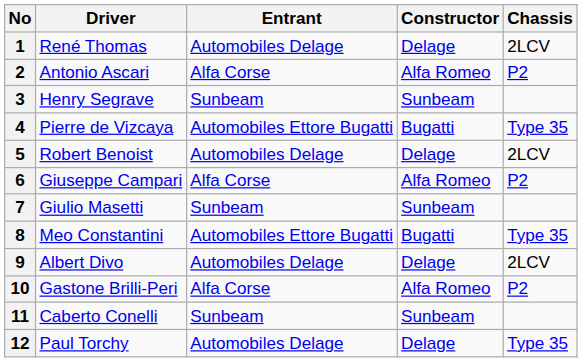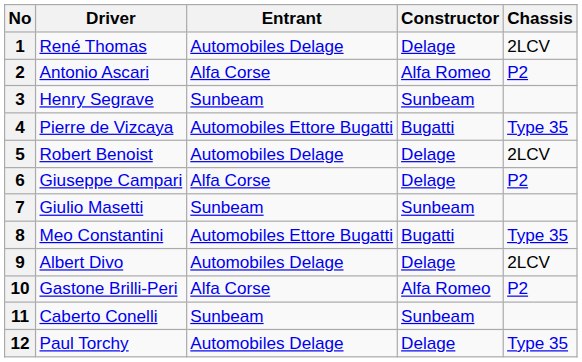6 | Constructor: Alfa Romeo -> Delage
